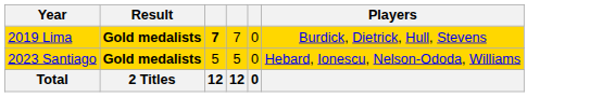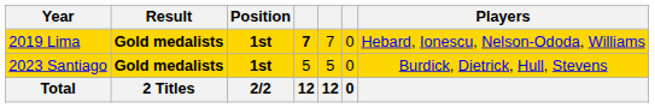+ column: Position | 1st | 1st | 2/2
2019 Lima | Players: Burdick, Dietrick, Hull, Stevens -> Hebard, Ionescu, Nelson-Ododa, Williams
2023 Santiago | Players: Hebard, Ionescu, Nelson-Ododa, Williams -> Burdick, Dietrick, Hull, Stevens
